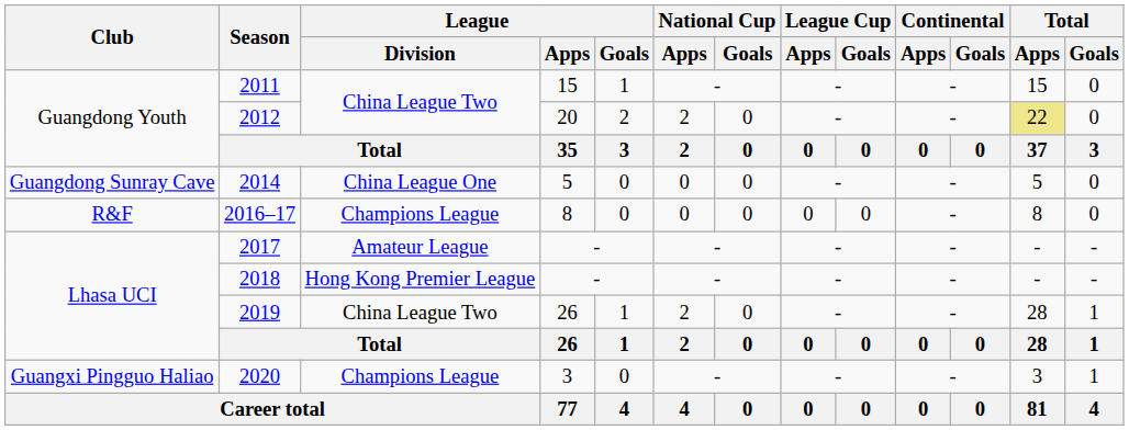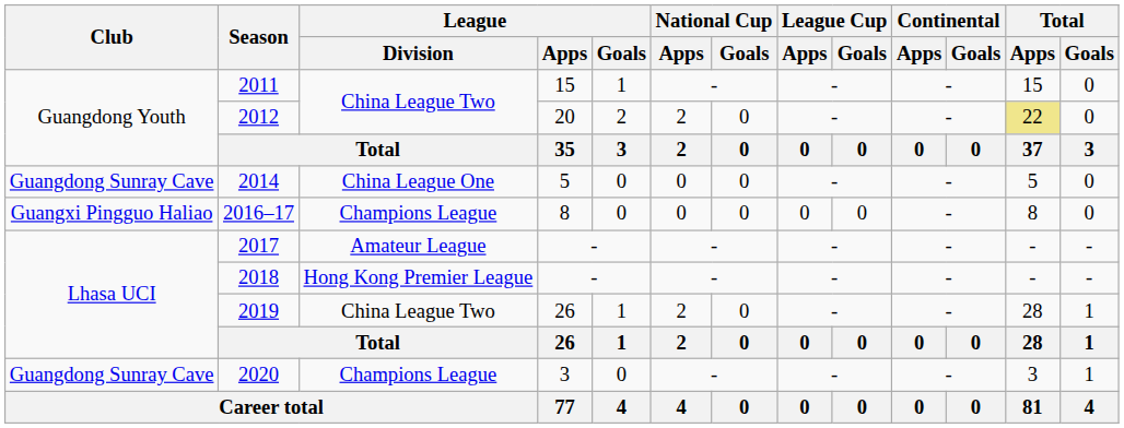2016–17 | Club: R&F -> Guangxi Pingguo Haliao
2020 | Club: Guangxi Pingguo Haliao -> Guangdong Sunray Cave
